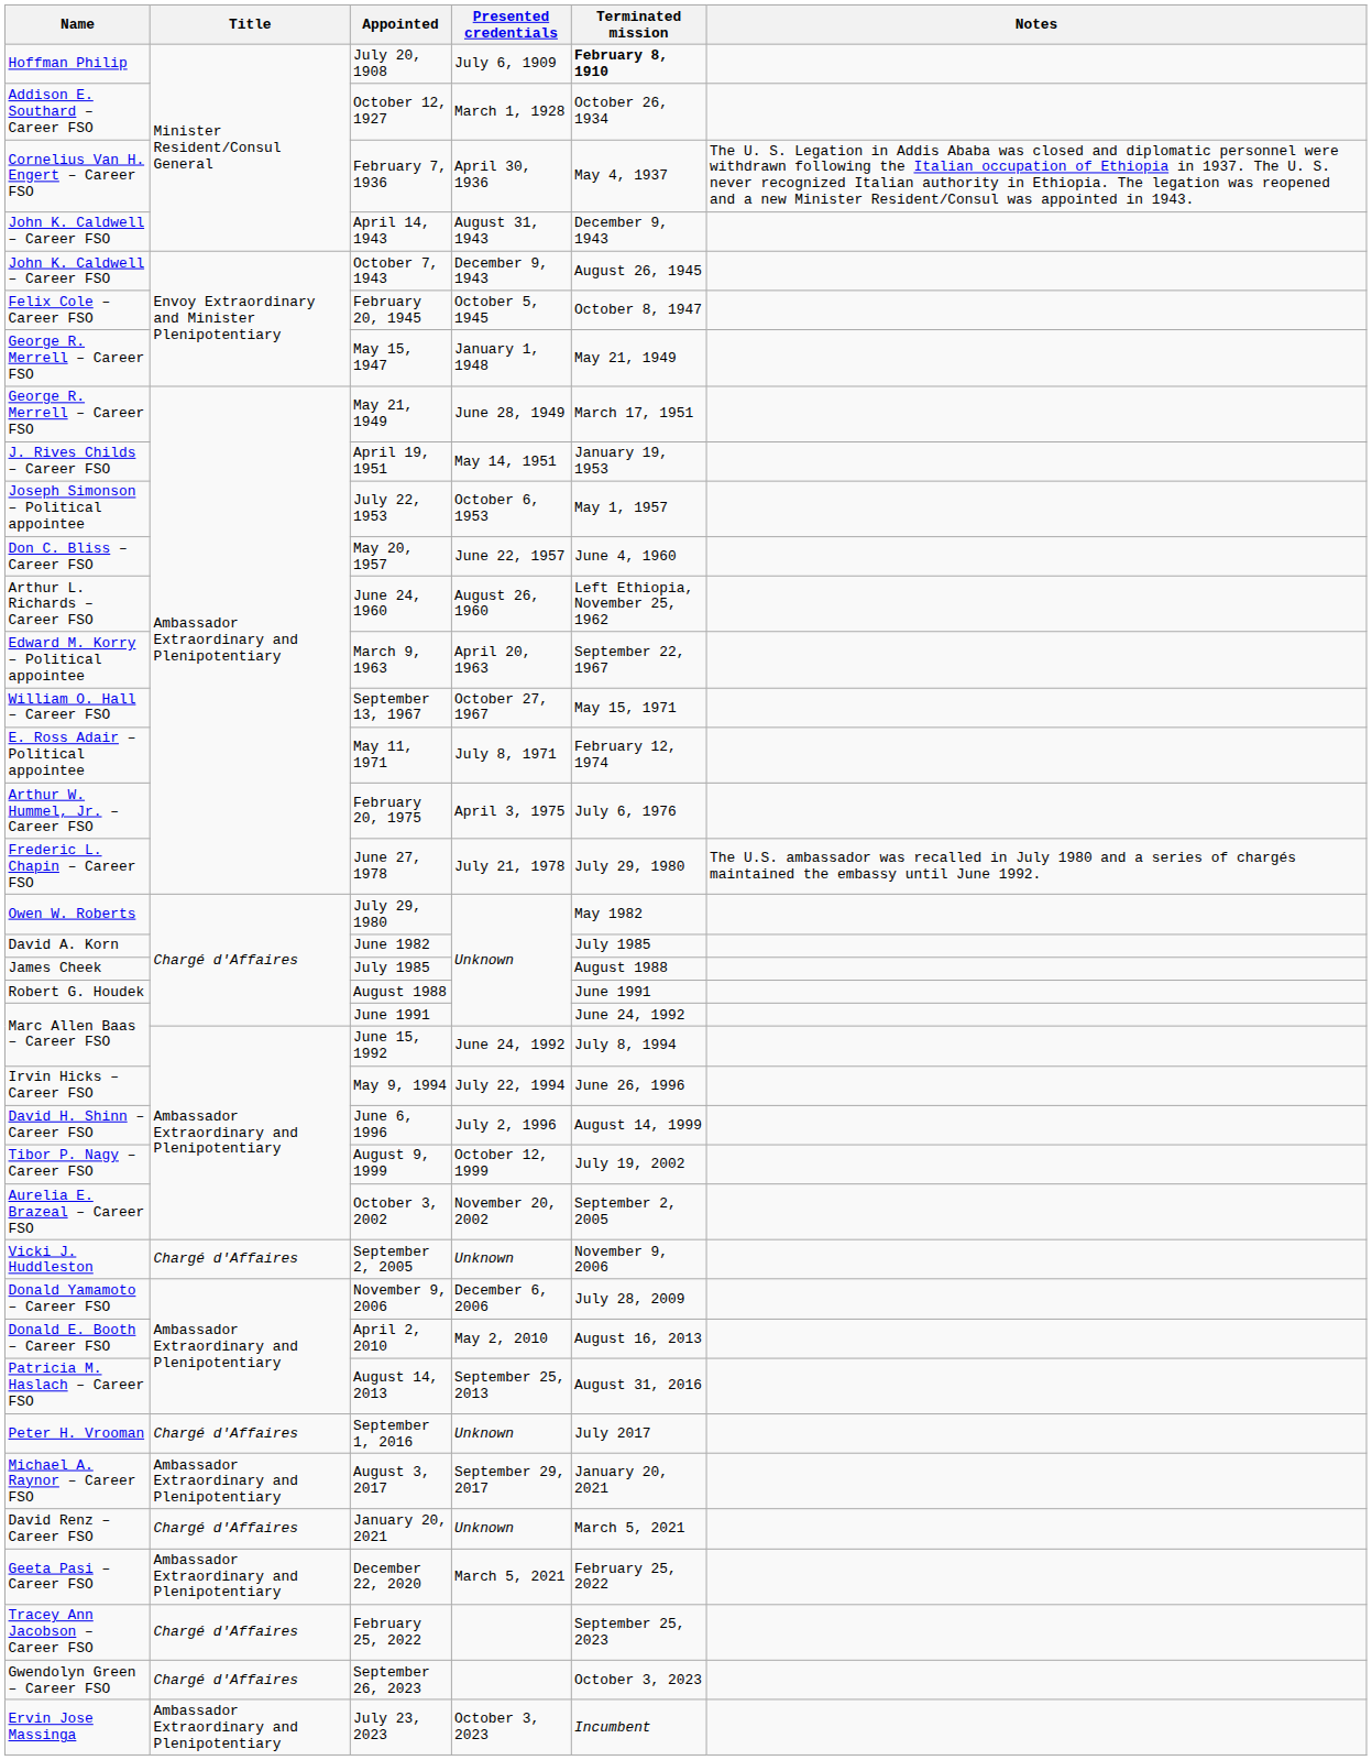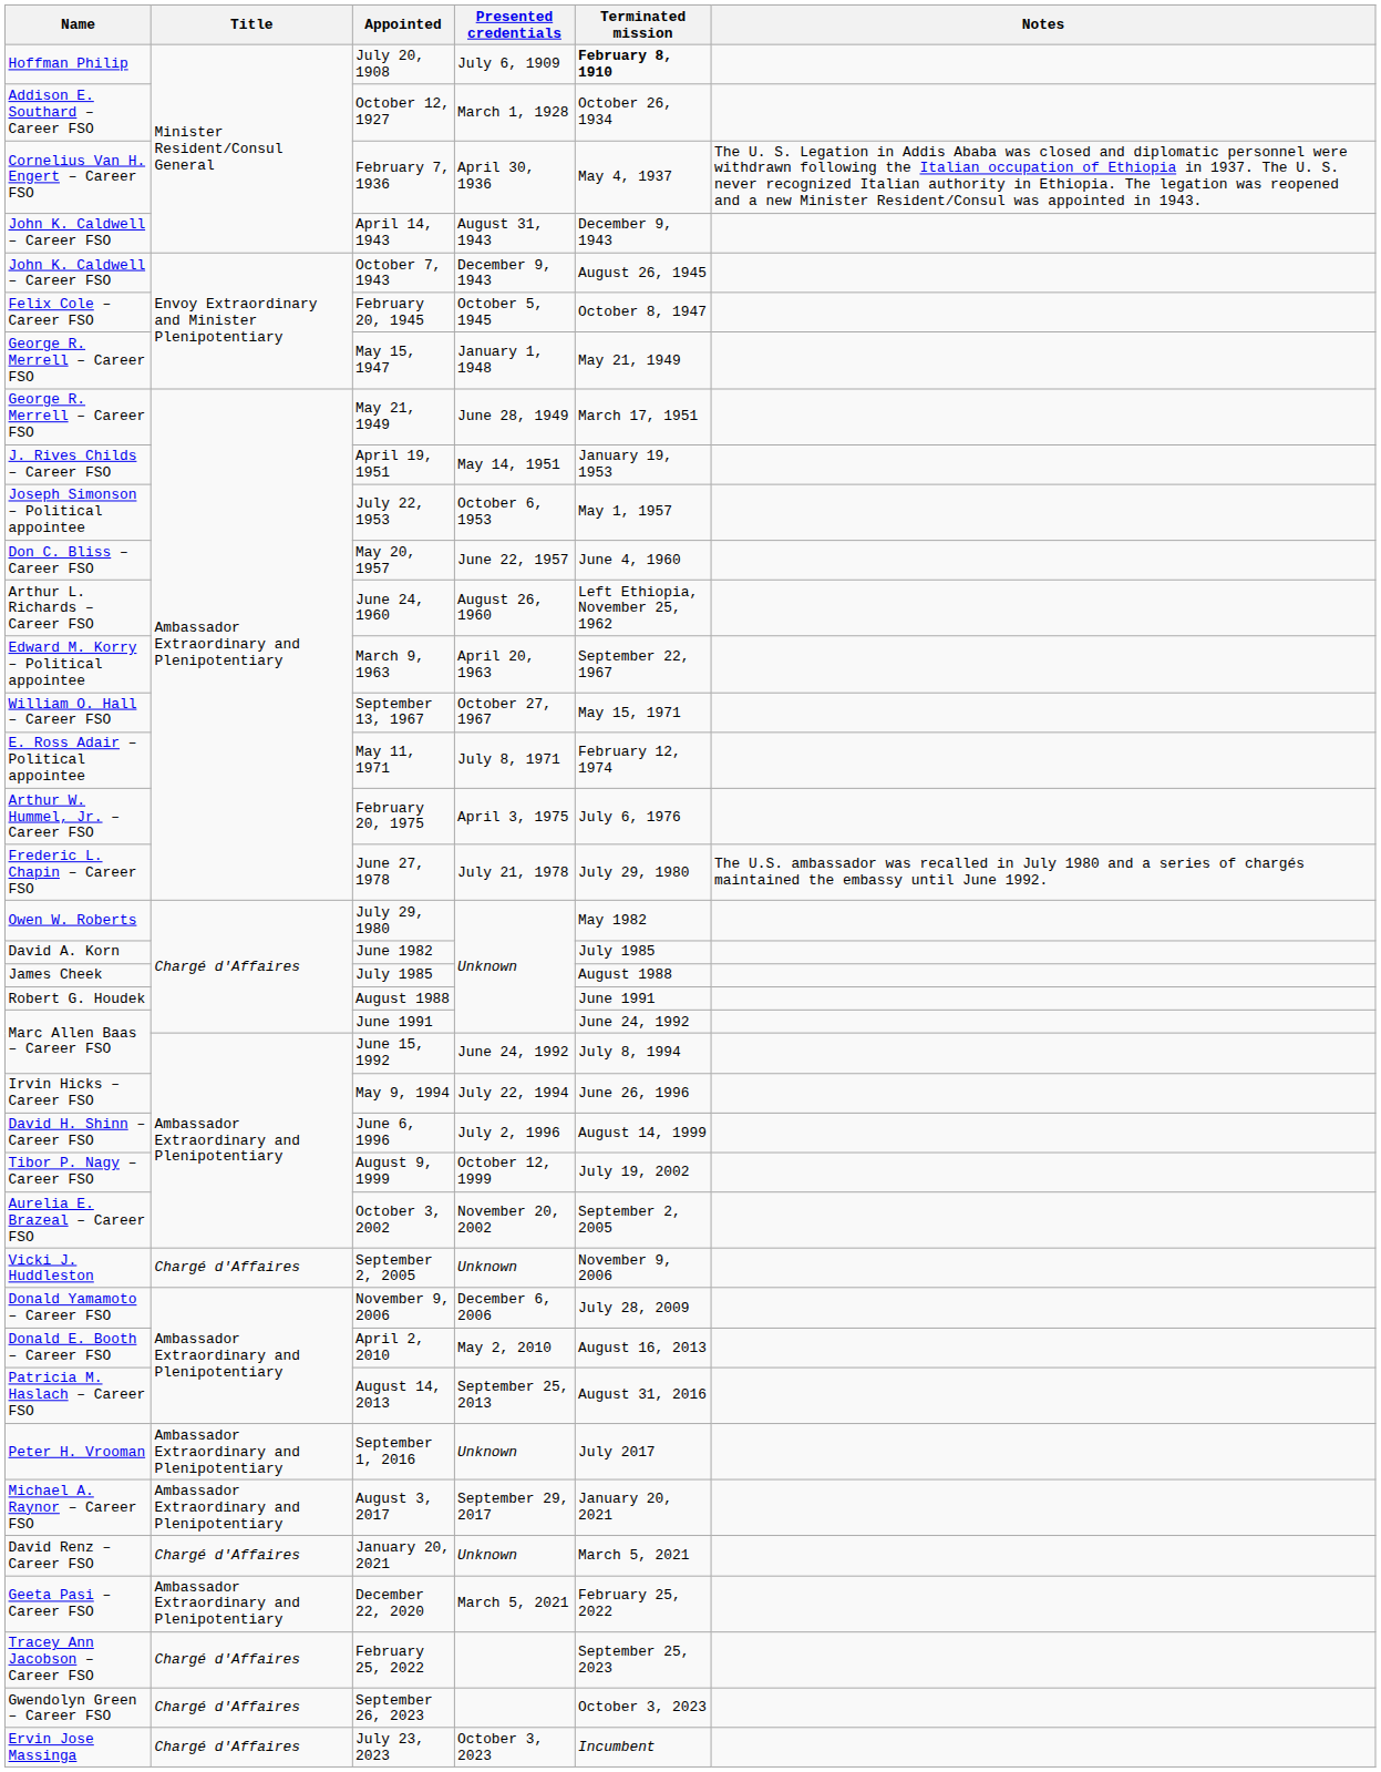September 1, 2016 | Title: Chargé d'Affaires -> Ambassador Extraordinary and Plenipotentiary
July 23, 2023 | Title: Ambassador Extraordinary and Plenipotentiary -> Chargé d'Affaires
